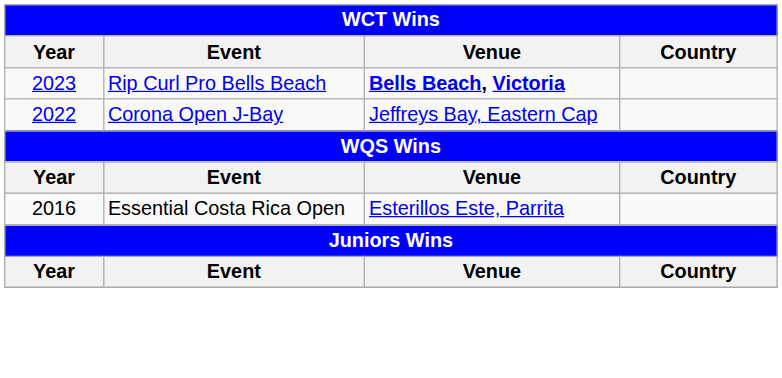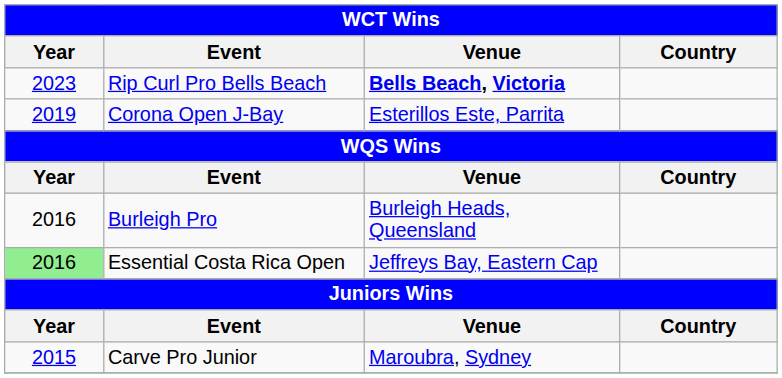Corona Open J-Bay | Year: 2022 -> 2019
Corona Open J-Bay | Venue: Jeffreys Bay, Eastern Cap -> Esterillos Este, Parrita
+ row: 2016 | Burleigh Pro | Burleigh Heads, Queensland
Essential Costa Rica Open | Year: no background -> lightgreen background
Essential Costa Rica Open | Venue: Esterillos Este, Parrita -> Jeffreys Bay, Eastern Cap
+ row: 2015 | Carve Pro Junior | Maroubra, Sydney
